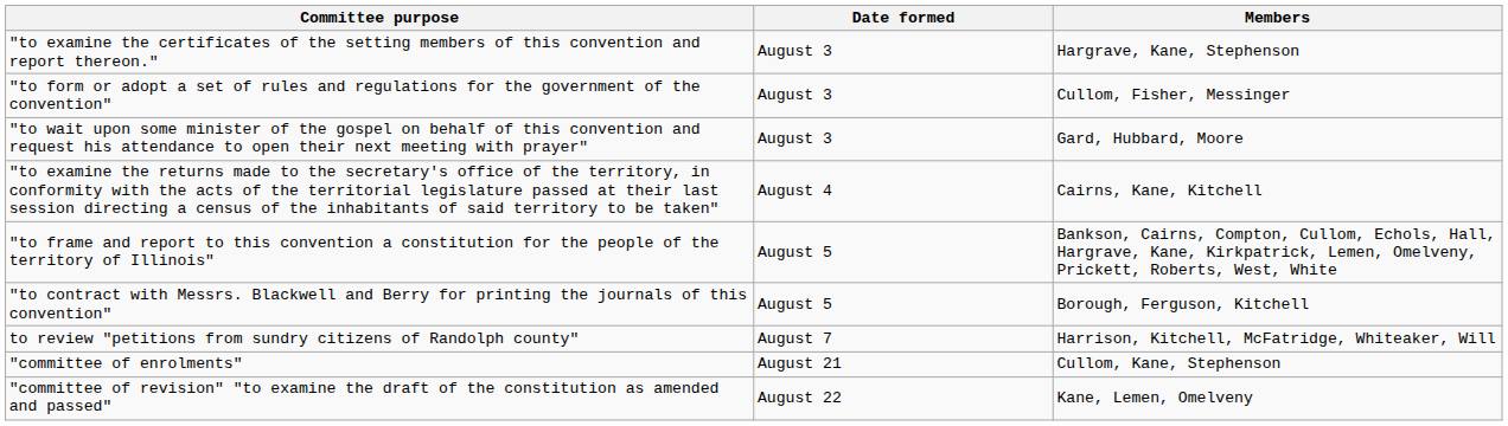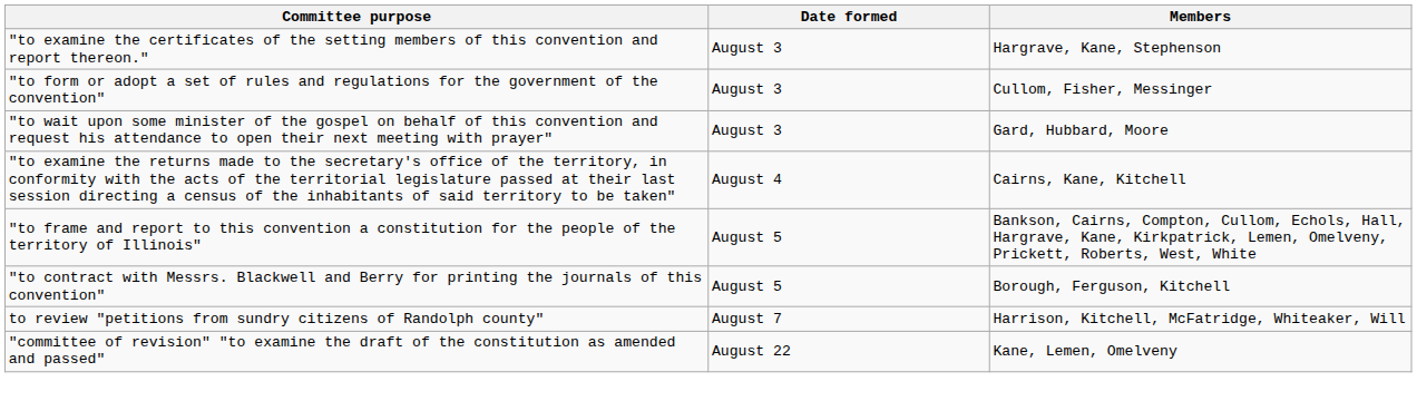- row: "committee of enrolments" | August 21 | Cullom, Kane, Stephenson
